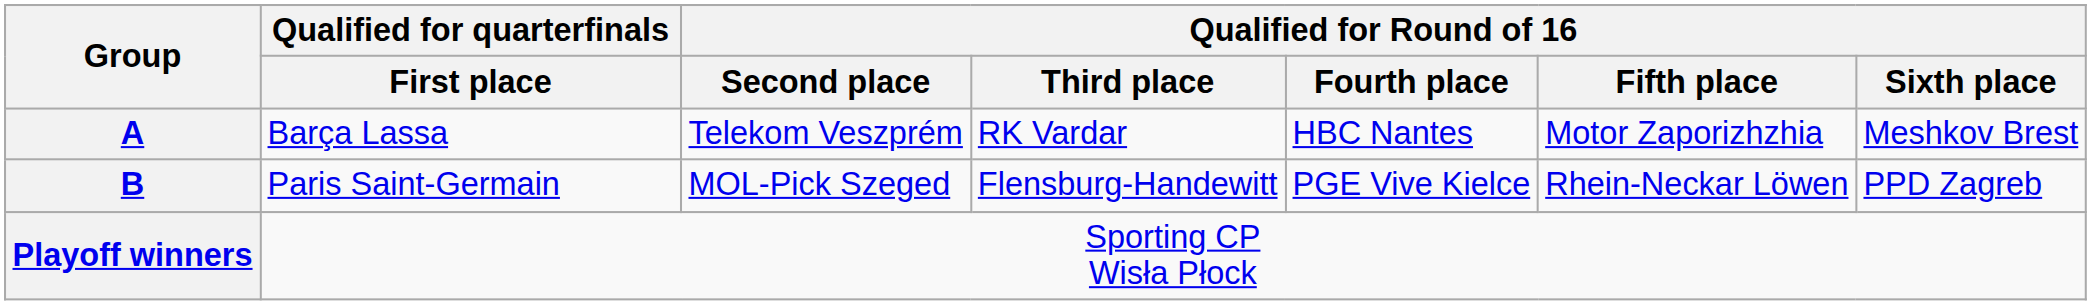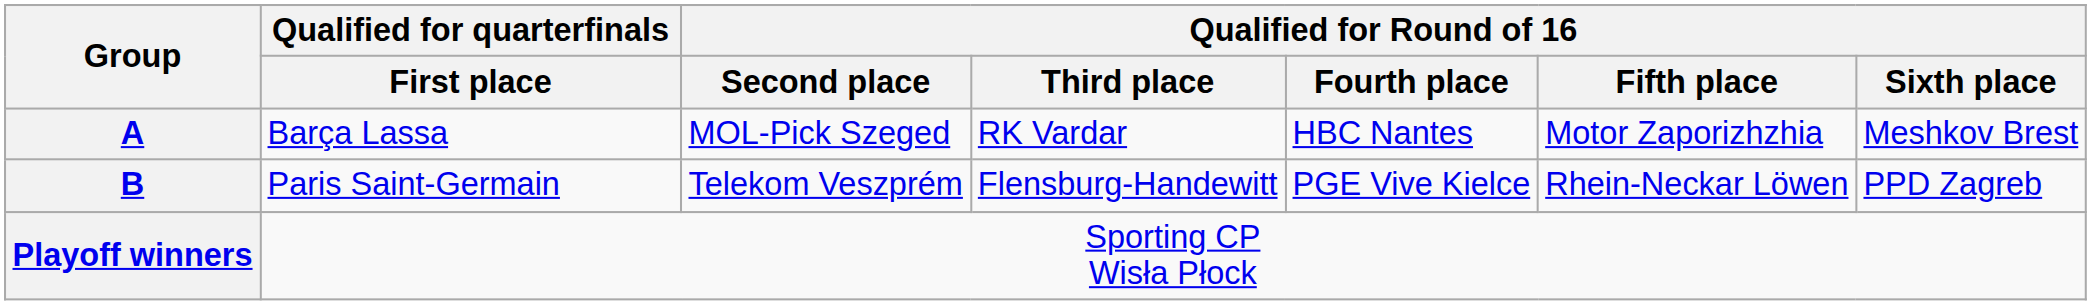A | Qualified for Round of 16 / Second place: Telekom Veszprém -> MOL-Pick Szeged
B | Qualified for Round of 16 / Second place: MOL-Pick Szeged -> Telekom Veszprém
